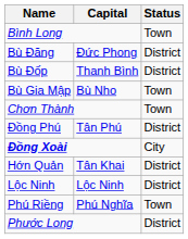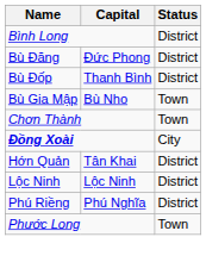Bình Long | Status: Town -> District
- row: Đồng Phú | Tân Phú | District
Phú Riềng | Status: Town -> District
Phước Long | Status: District -> Town
